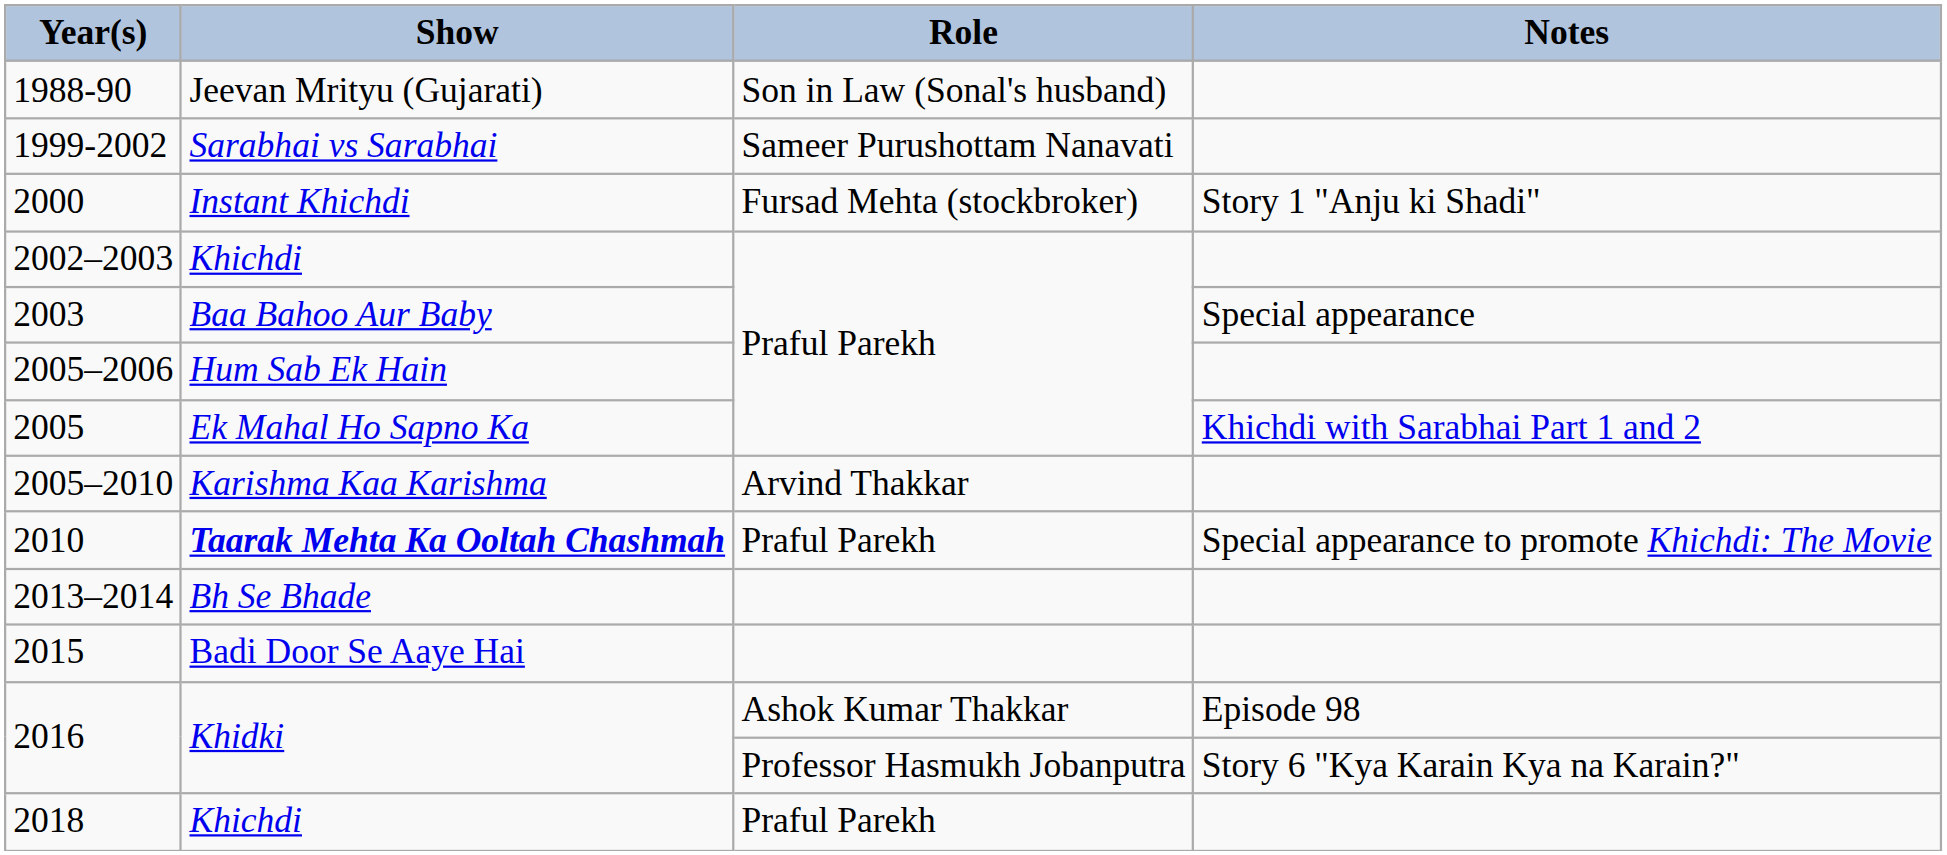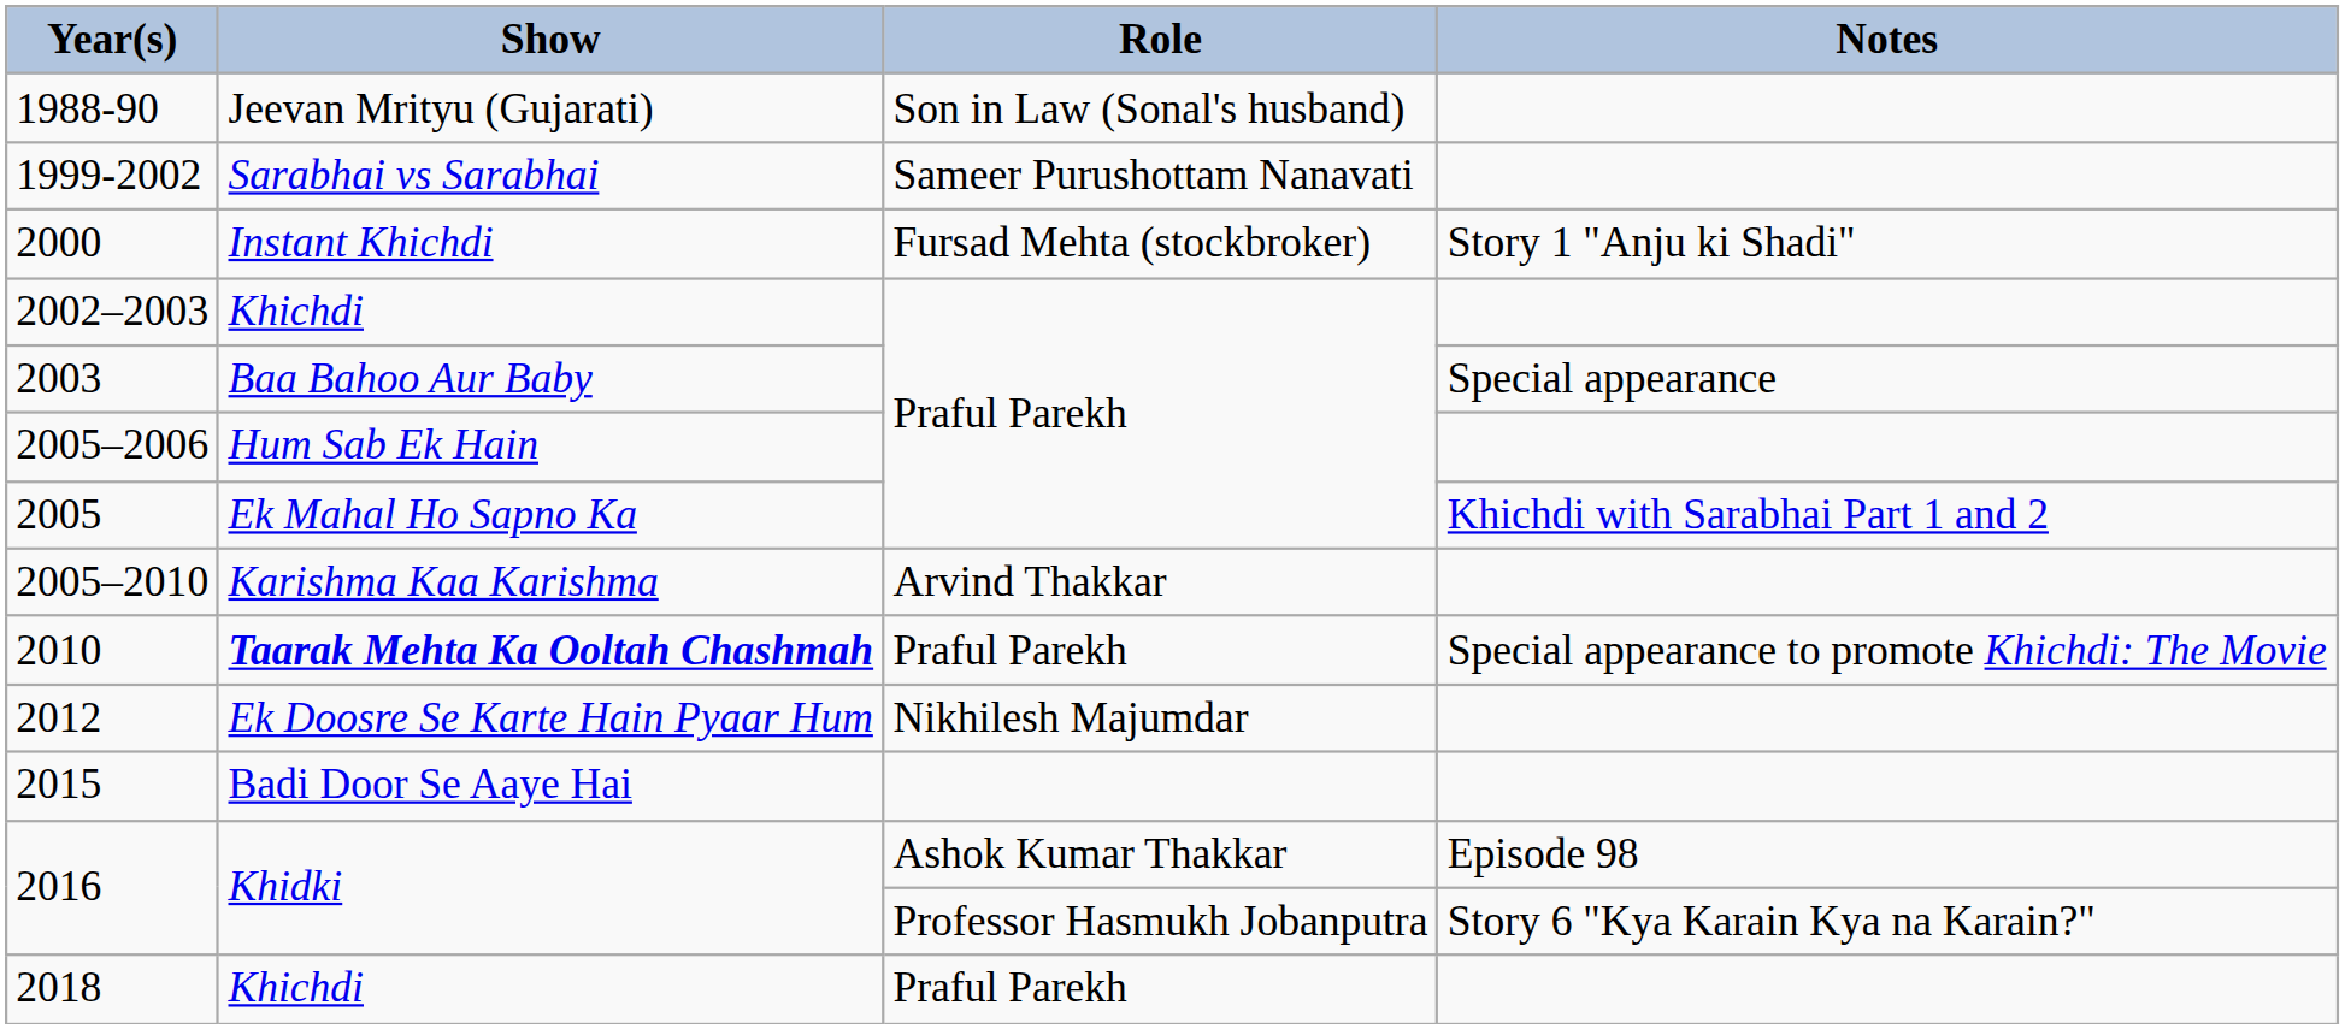+ row: 2012 | Ek Doosre Se Karte Hain Pyaar Hum | Nikhilesh Majumdar
- row: 2013–2014 | Bh Se Bhade
